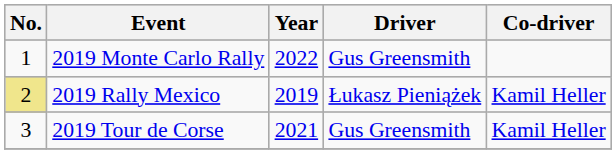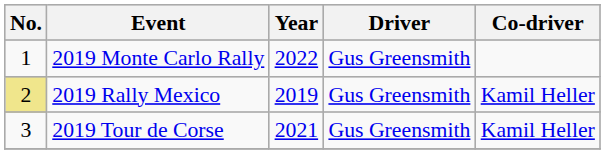2019 Rally Mexico | Driver: Łukasz Pieniążek -> Gus Greensmith
